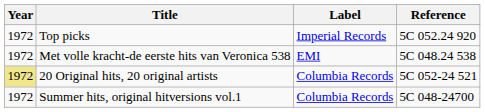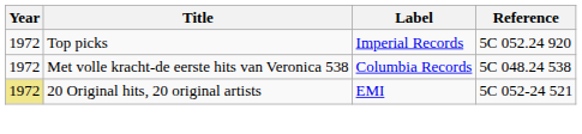Met volle kracht-de eerste hits van Veronica 538 | Label: EMI -> Columbia Records
20 Original hits, 20 original artists | Label: Columbia Records -> EMI
- row: 1972 | Summer hits, original hitversions vol.1 | Columbia Records | 5C 048-24700
